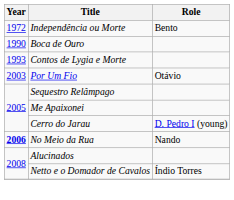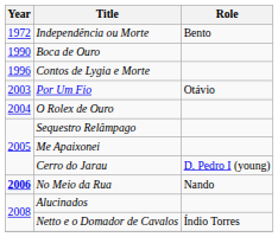Contos de Lygia e Morte | Year: 1993 -> 1996
+ row: 2004 | O Rolex de Ouro
